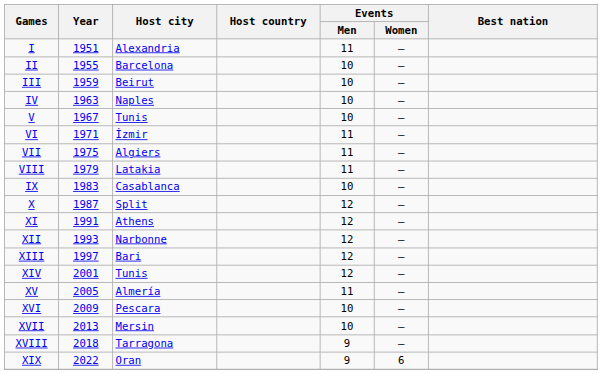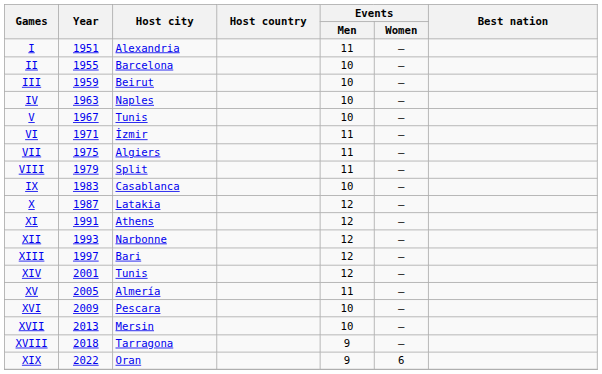VIII | Host city: Latakia -> Split
X | Host city: Split -> Latakia
